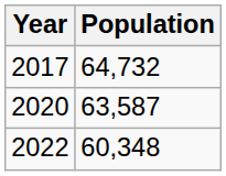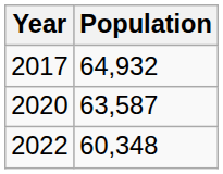2017 | Population: 64,732 -> 64,932
